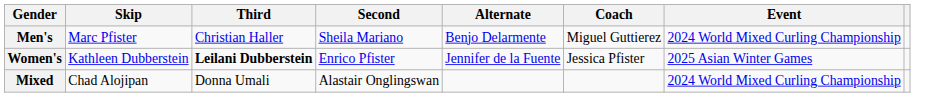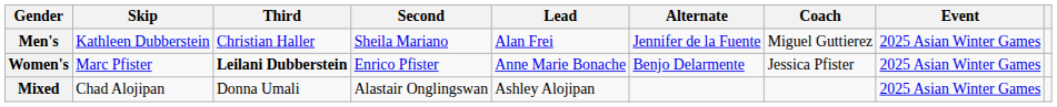+ column: Lead | Alan Frei | Anne Marie Bonache | Ashley Alojipan
Men's | Skip: Marc Pfister -> Kathleen Dubberstein
Men's | Alternate: Benjo Delarmente -> Jennifer de la Fuente
Men's | Event: 2024 World Mixed Curling Championship -> 2025 Asian Winter Games
Women's | Skip: Kathleen Dubberstein -> Marc Pfister
Women's | Alternate: Jennifer de la Fuente -> Benjo Delarmente
Mixed | Event: 2024 World Mixed Curling Championship -> 2025 Asian Winter Games
